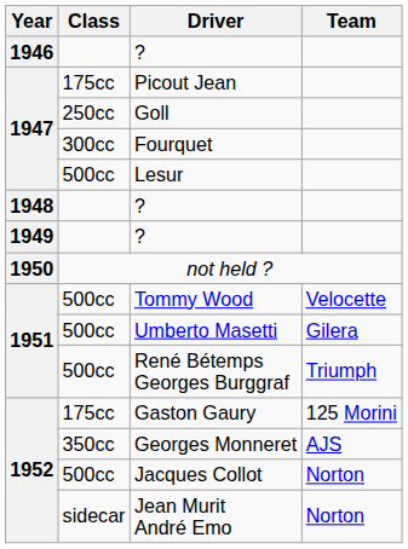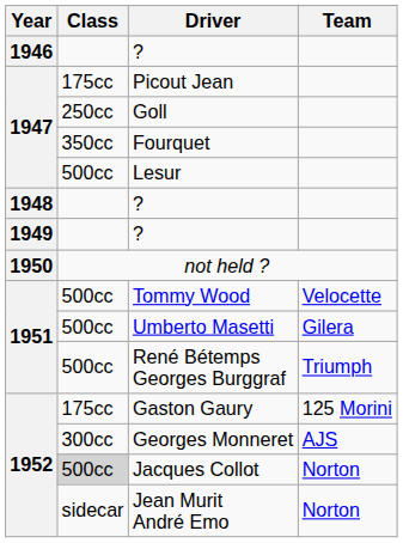Fourquet | Class: 300cc -> 350cc
Georges Monneret | Class: 350cc -> 300cc
Jacques Collot | Class: no background -> lightgrey background
